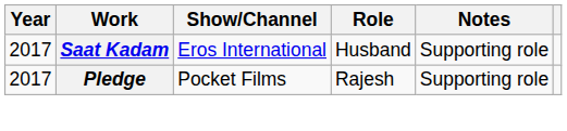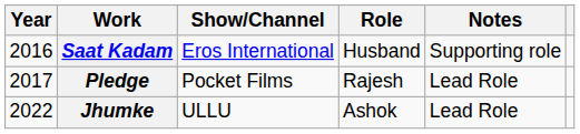Saat Kadam | Year: 2017 -> 2016
Pledge | Notes: Supporting role -> Lead Role
+ row: 2022 | Jhumke | ULLU | Ashok | Lead Role
